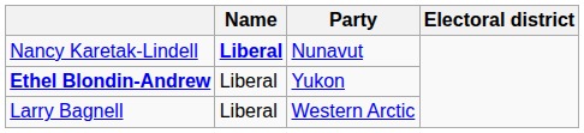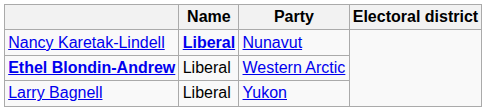Ethel Blondin-Andrew | Party: Yukon -> Western Arctic
Larry Bagnell | Party: Western Arctic -> Yukon
